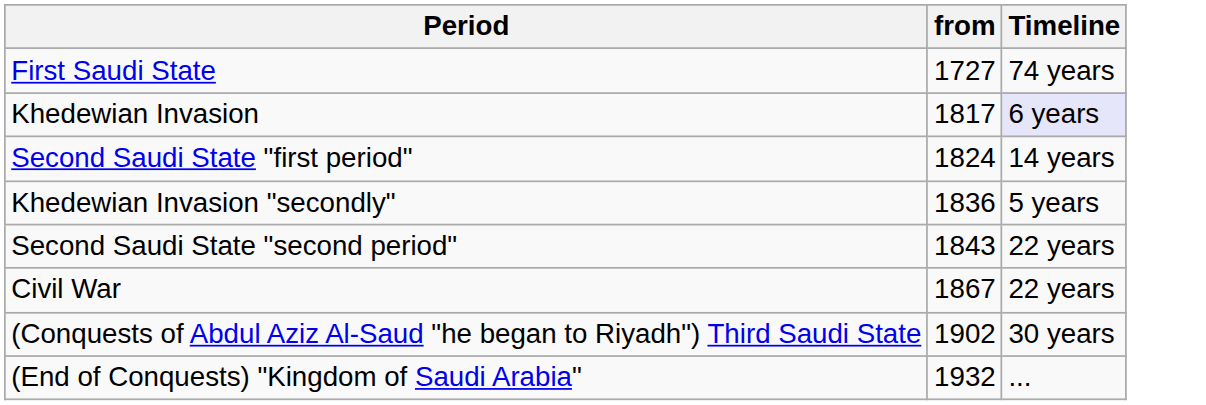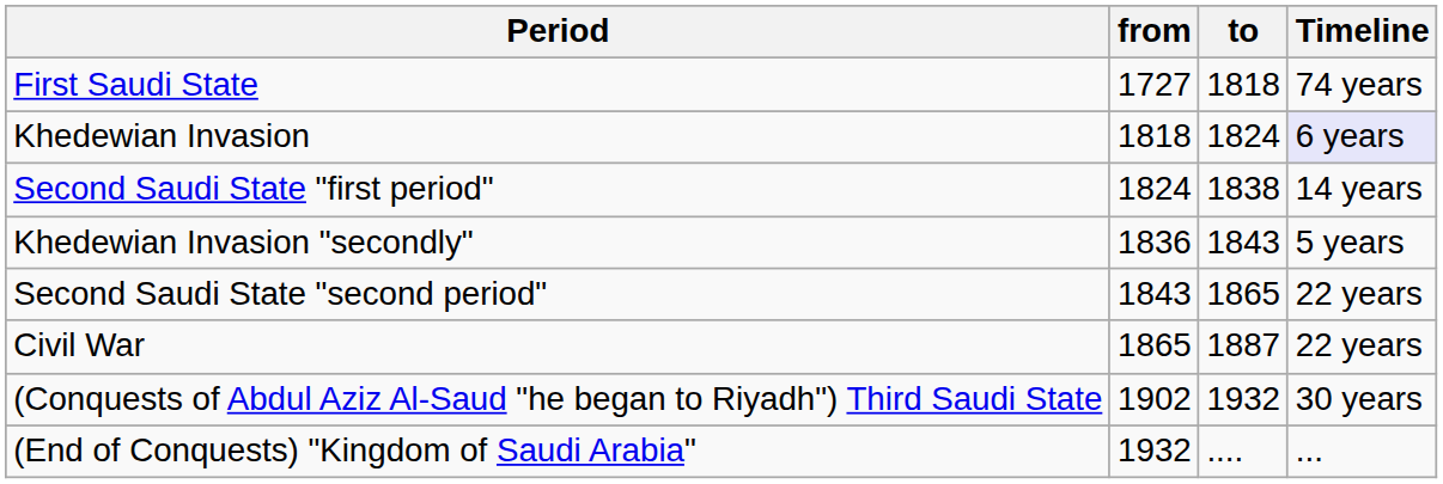+ column: to | 1818 | 1824 | 1838 | 1843 | 1865 | 1887 | 1932 | ....
Khedewian Invasion | from: 1817 -> 1818
Civil War | from: 1867 -> 1865
